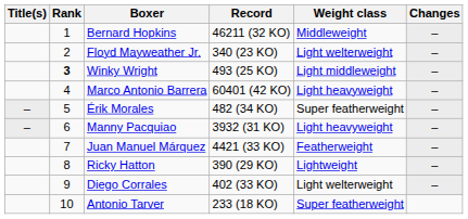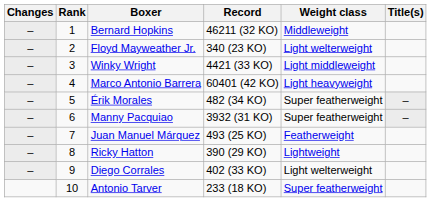columns swapped: Changes <-> Title(s)
Winky Wright | Rank: bold -> normal
Winky Wright | Record: 493 (25 KO) -> 4421 (33 KO)
Manny Pacquiao | Weight class: Light heavyweight -> Super featherweight
Juan Manuel Márquez | Record: 4421 (33 KO) -> 493 (25 KO)
